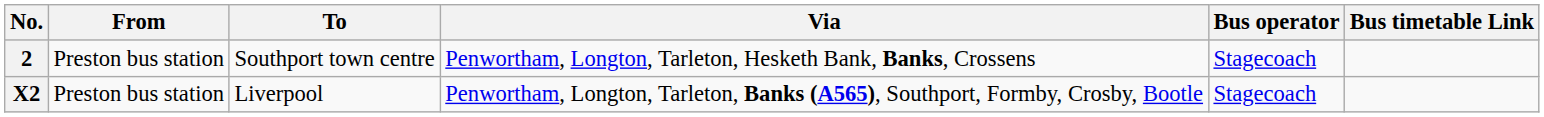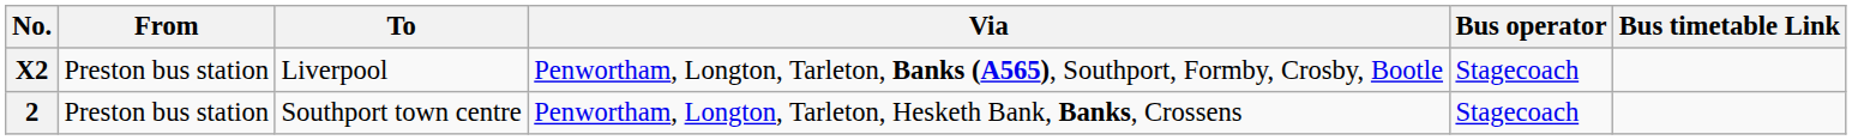rows swapped: 2 <-> X2
